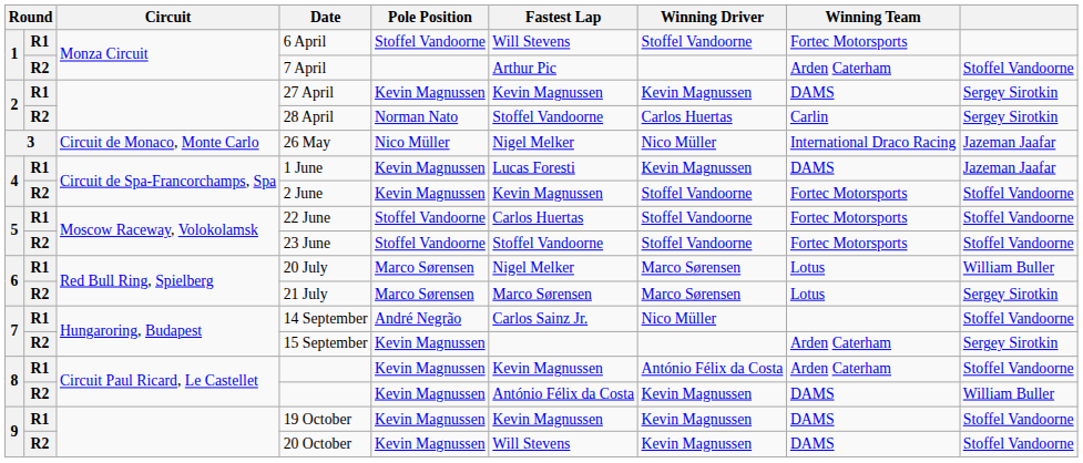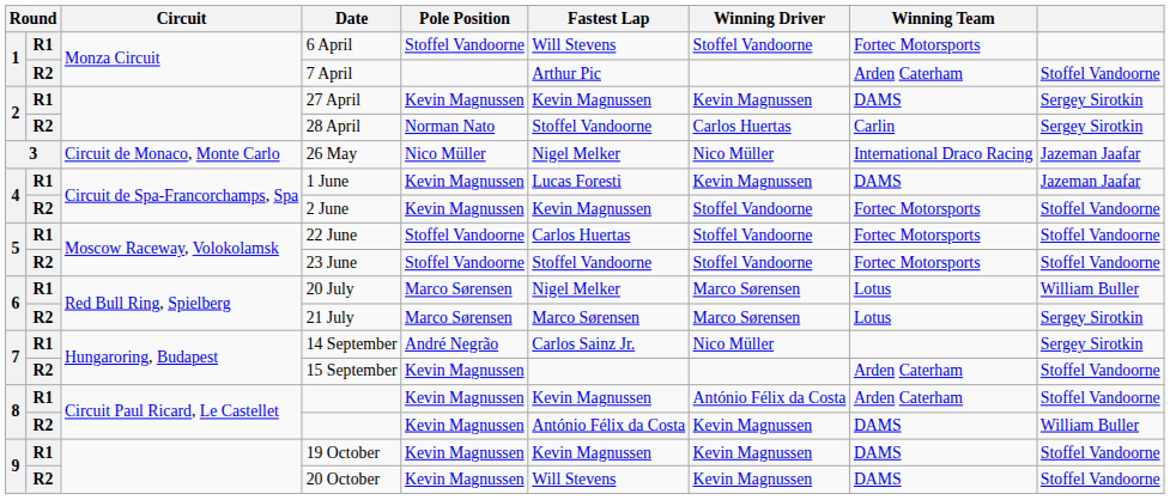14 September | column 9: Stoffel Vandoorne -> Sergey Sirotkin
15 September | column 9: Sergey Sirotkin -> Stoffel Vandoorne
